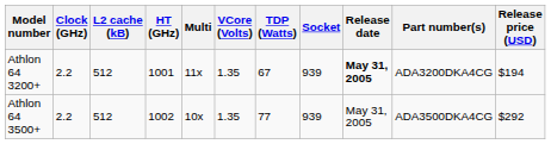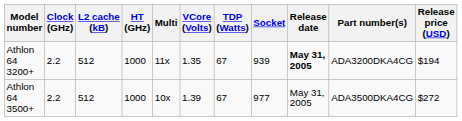Athlon 64 3200+ | HT (GHz): 1001 -> 1000
Athlon 64 3500+ | HT (GHz): 1002 -> 1000
Athlon 64 3500+ | VCore (Volts): 1.35 -> 1.39
Athlon 64 3500+ | TDP (Watts): 77 -> 67
Athlon 64 3500+ | Socket: 939 -> 977
Athlon 64 3500+ | Release price (USD): $292 -> $272
